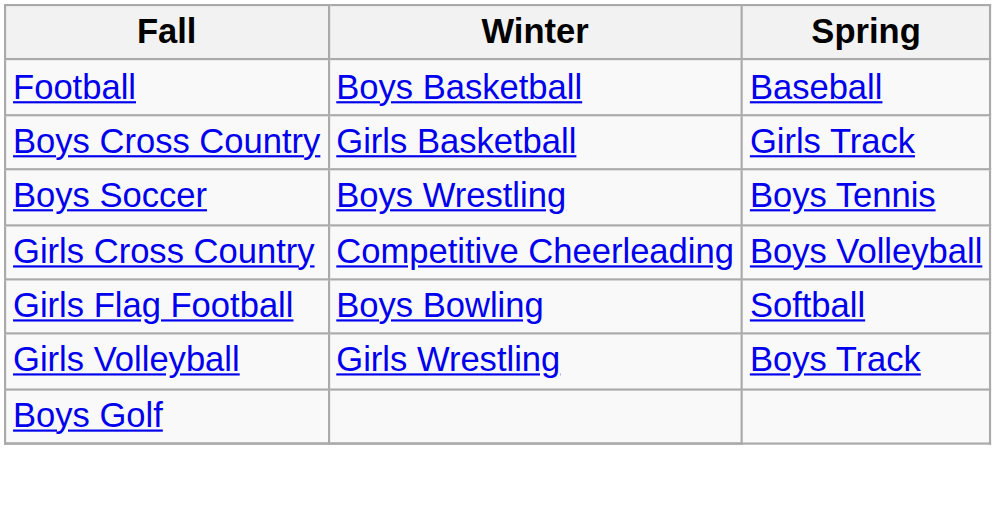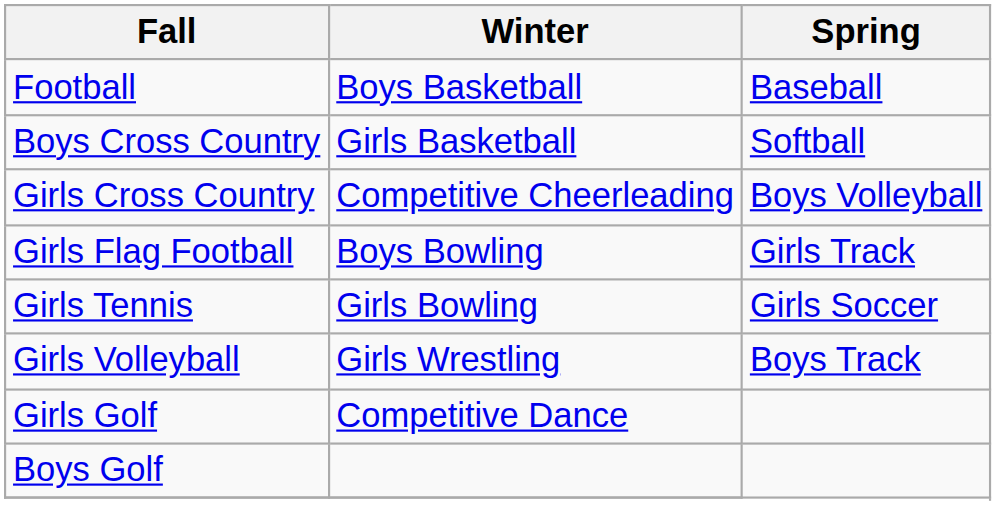Boys Cross Country | Spring: Girls Track -> Softball
- row: Boys Soccer | Boys Wrestling | Boys Tennis
Girls Flag Football | Spring: Softball -> Girls Track
+ row: Girls Tennis | Girls Bowling | Girls Soccer
+ row: Girls Golf | Competitive Dance
